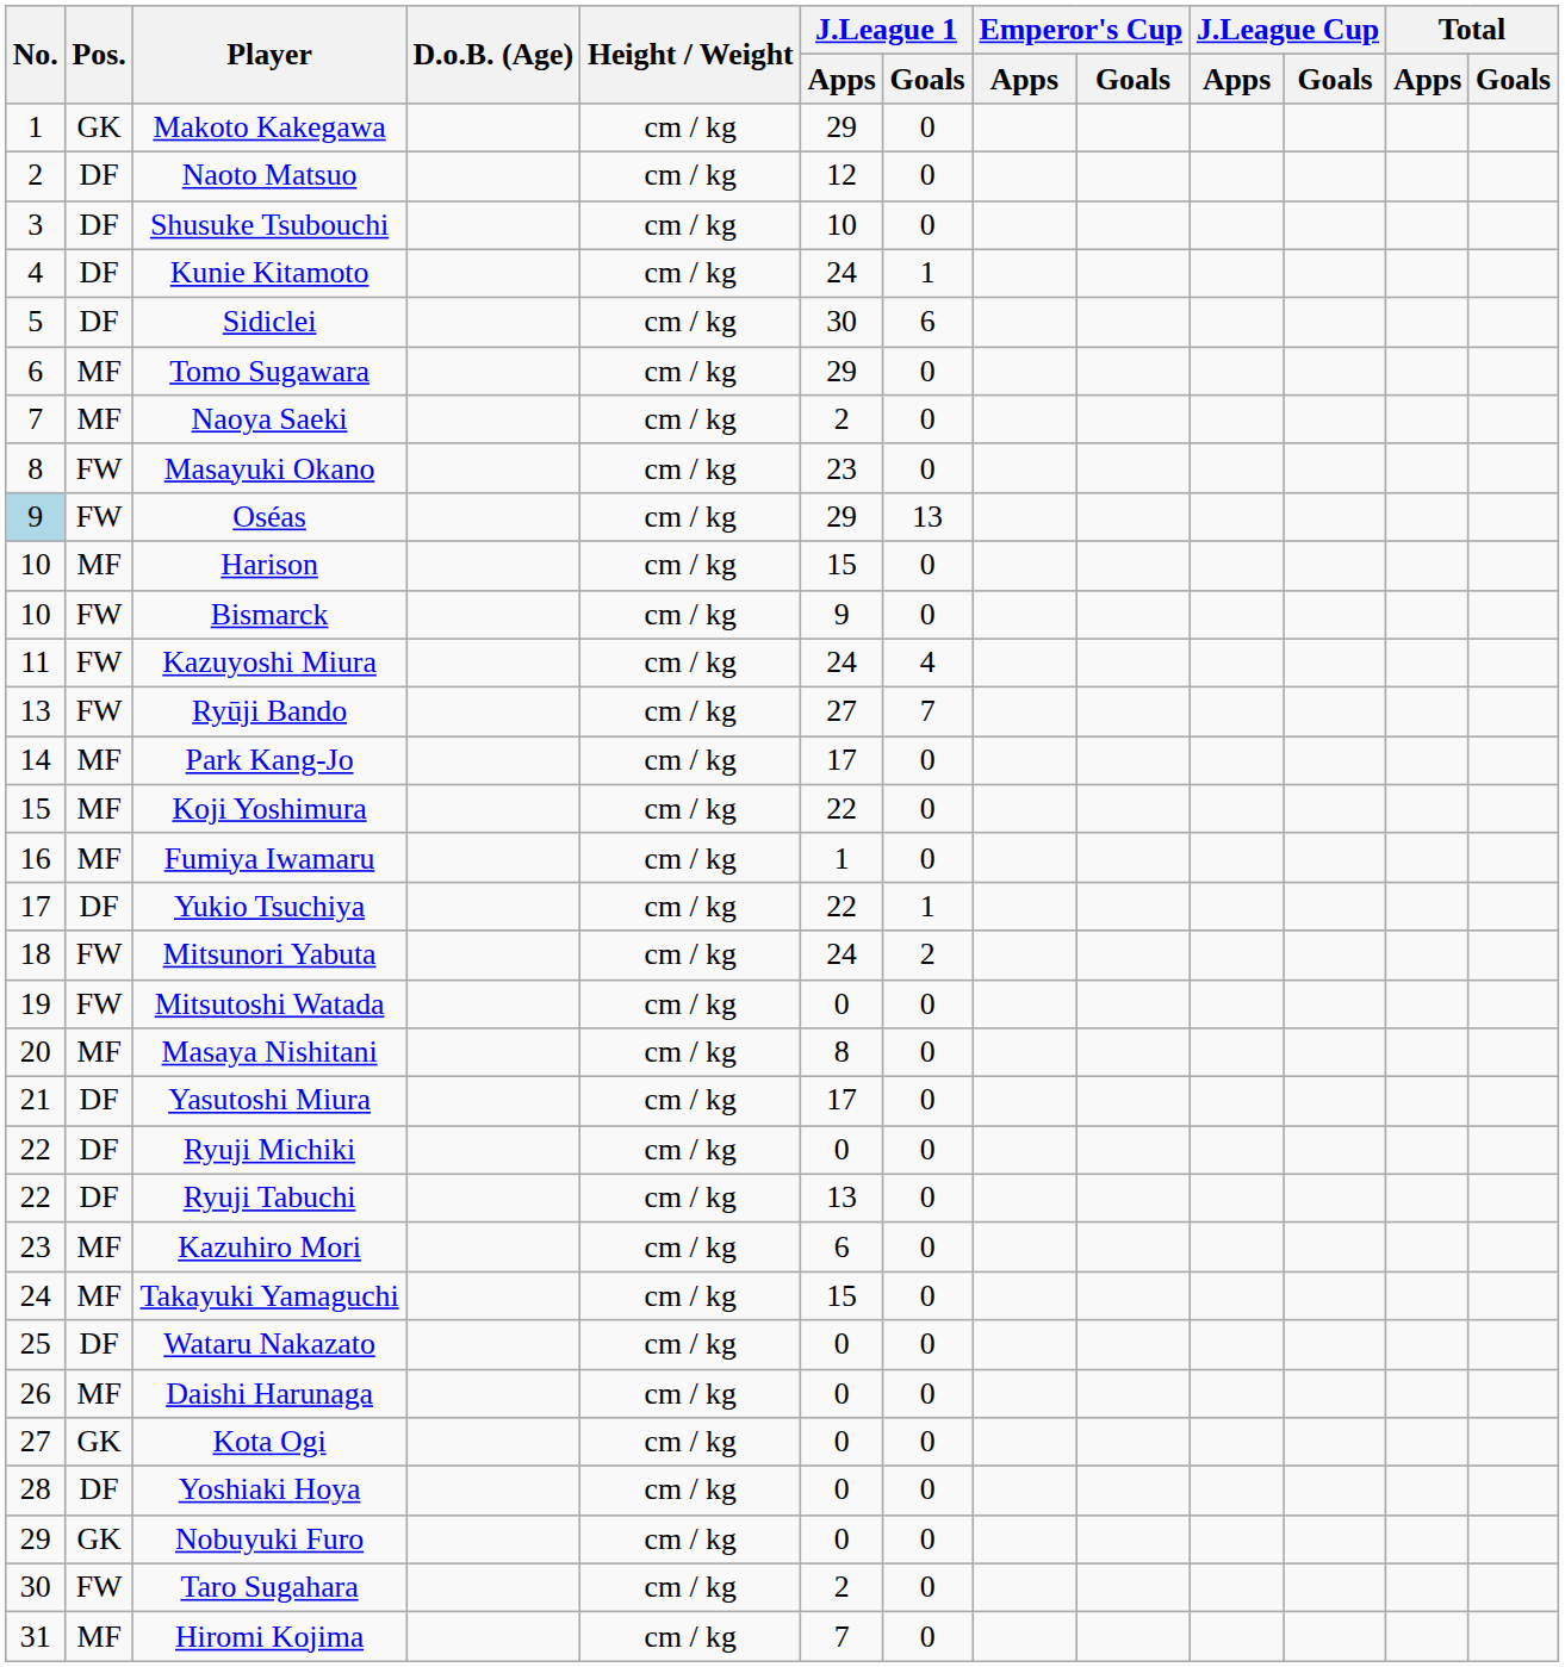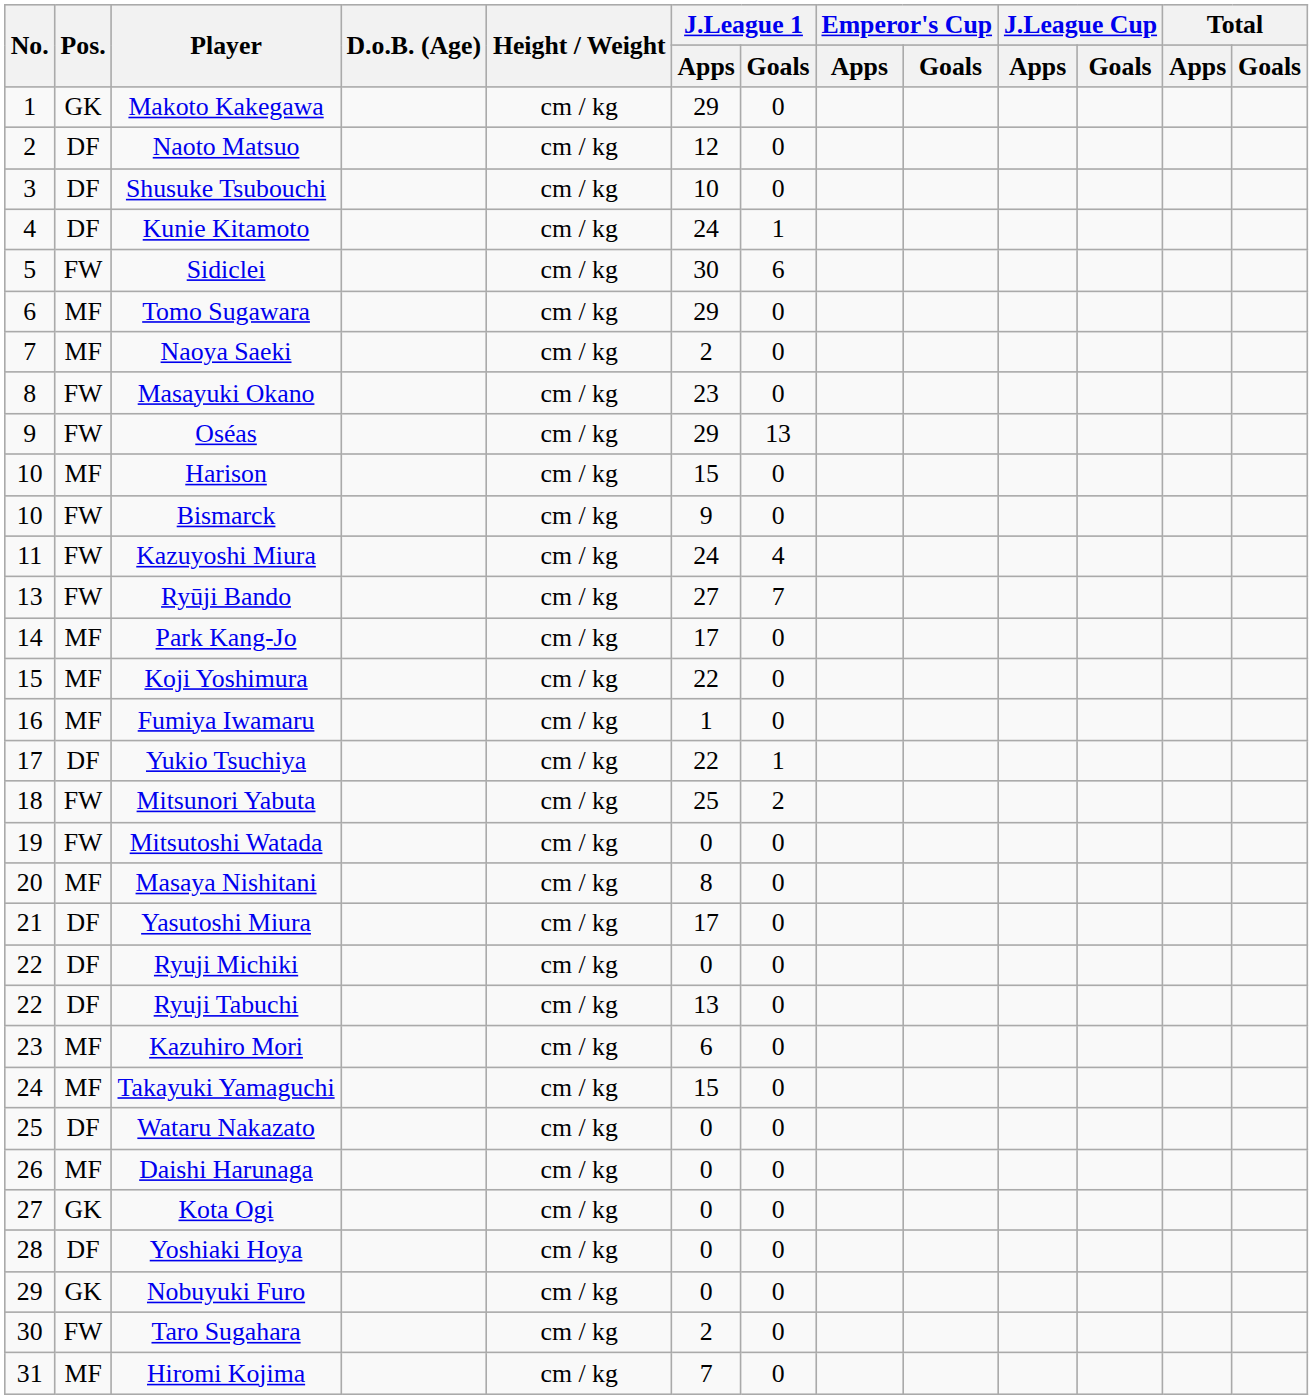Sidiclei | Pos.: DF -> FW
Oséas | No.: lightblue background -> no background
Mitsunori Yabuta | J.League 1 / Apps: 24 -> 25
